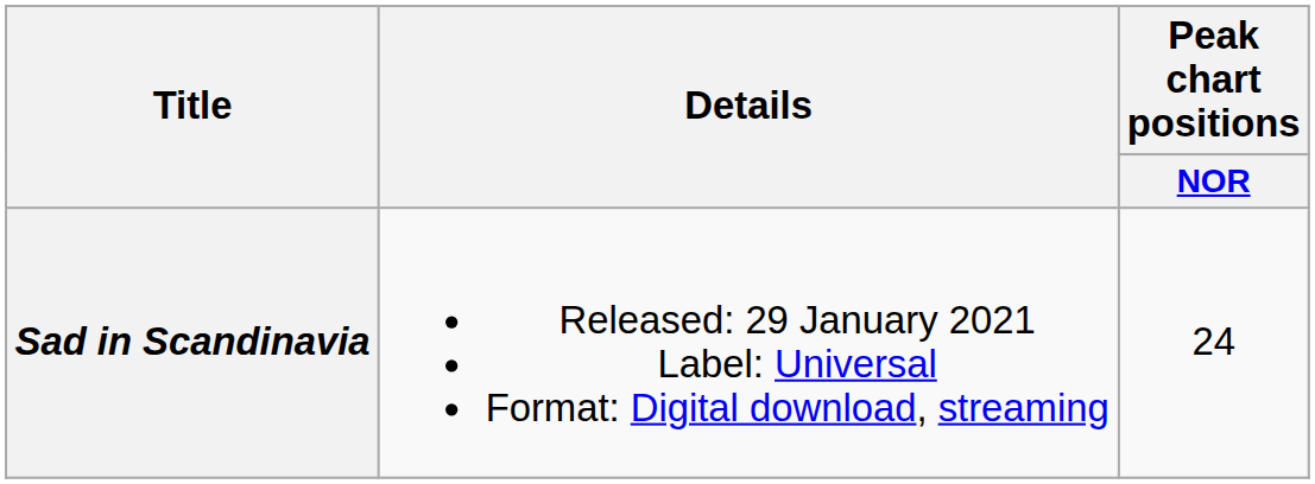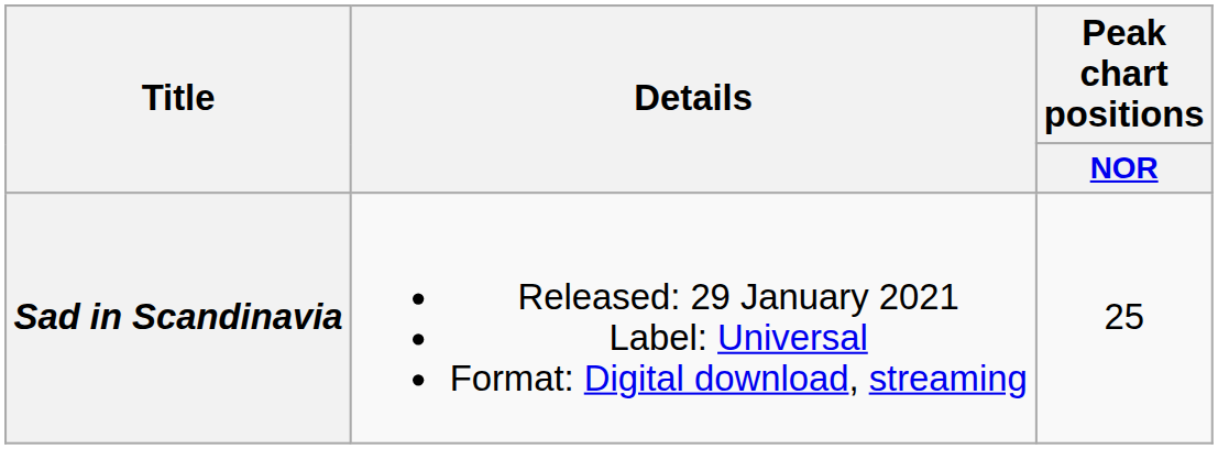Sad in Scandinavia | Peak chart positions / NOR: 24 -> 25
